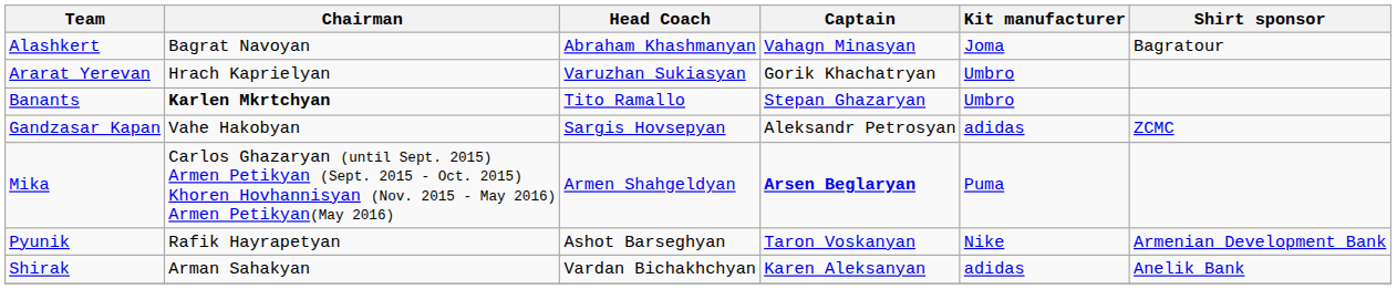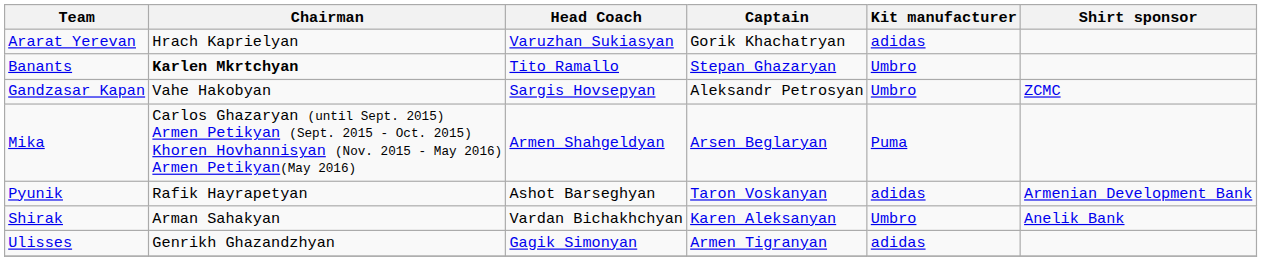- row: Alashkert | Bagrat Navoyan | Abraham Khashmanyan | Vahagn Minasyan | Joma | Bagratour
Ararat Yerevan | Kit manufacturer: Umbro -> adidas
Gandzasar Kapan | Kit manufacturer: adidas -> Umbro
Mika | Captain: bold -> normal
Pyunik | Kit manufacturer: Nike -> adidas
Shirak | Kit manufacturer: adidas -> Umbro
+ row: Ulisses | Genrikh Ghazandzhyan | Gagik Simonyan | Armen Tigranyan | adidas
